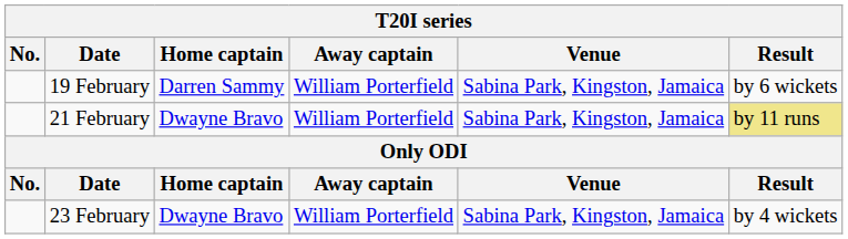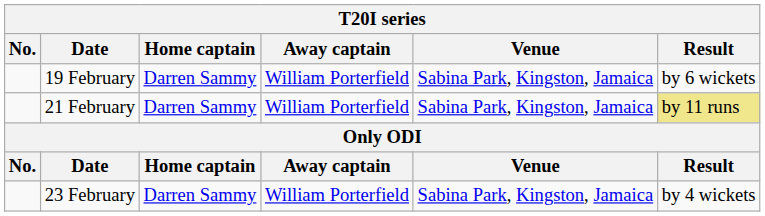21 February | Home captain: Dwayne Bravo -> Darren Sammy
23 February | Home captain: Dwayne Bravo -> Darren Sammy
